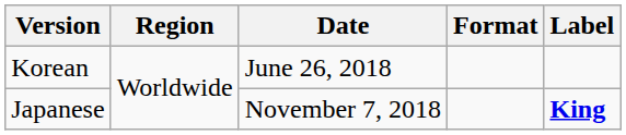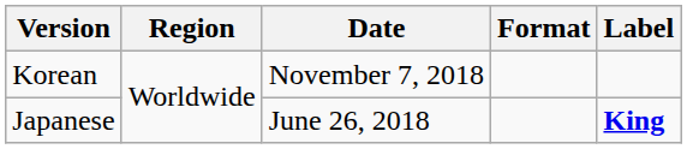Korean | Date: June 26, 2018 -> November 7, 2018
Japanese | Date: November 7, 2018 -> June 26, 2018
